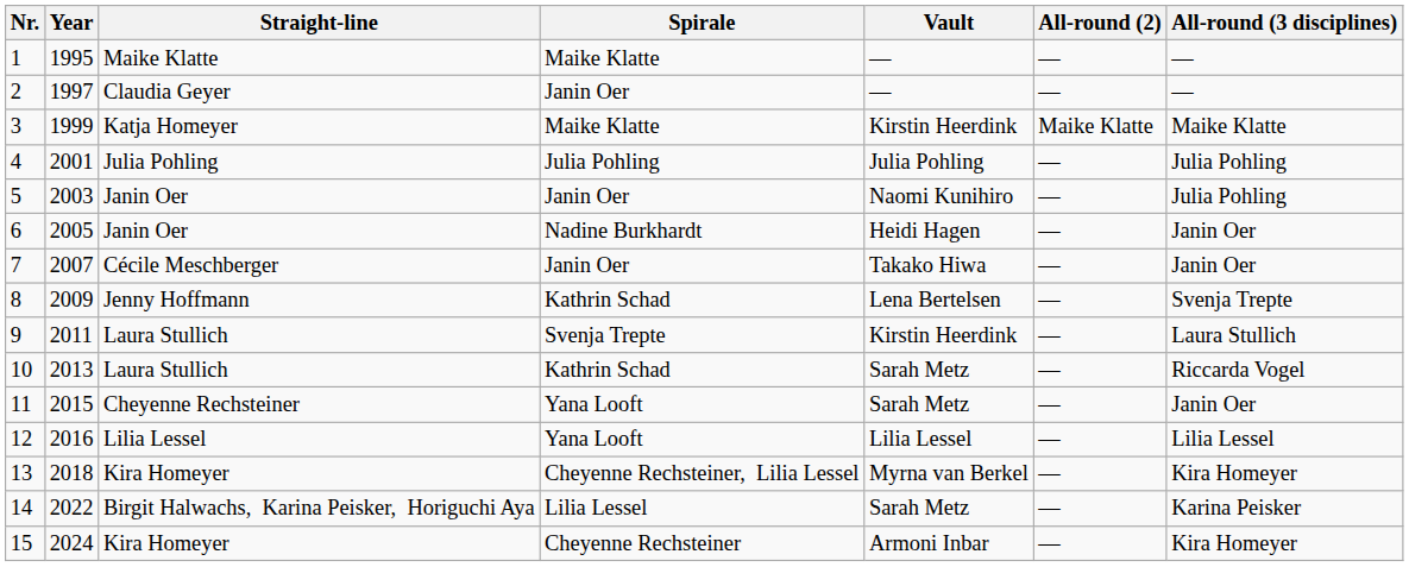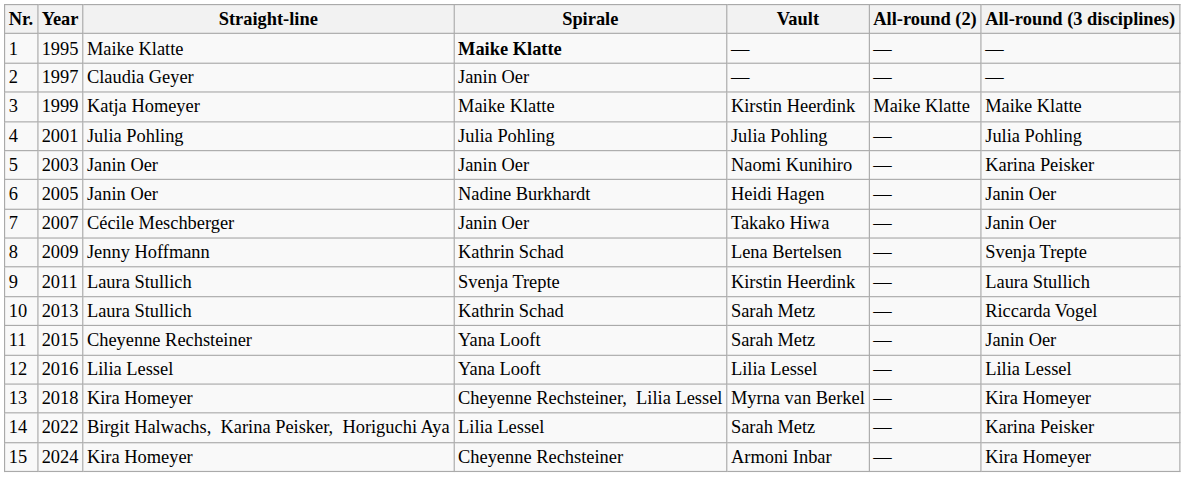1 | Spirale: normal -> bold
5 | All-round (3 disciplines): Julia Pohling -> Karina Peisker
